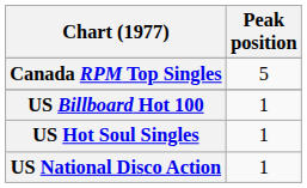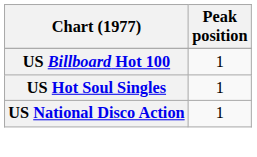- row: Canada RPM Top Singles | 5
